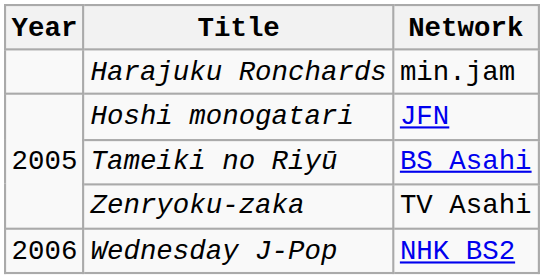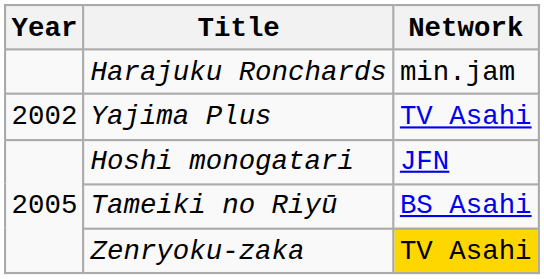+ row: 2002 | Yajima Plus | TV Asahi
Zenryoku-zaka | Network: no background -> gold background
- row: 2006 | Wednesday J-Pop | NHK BS2
